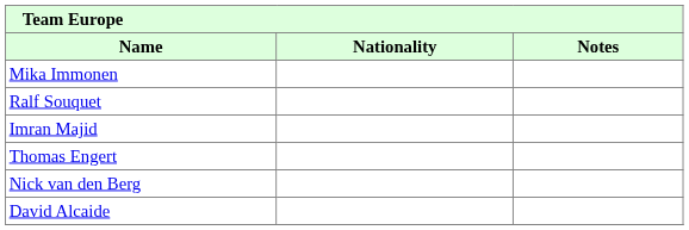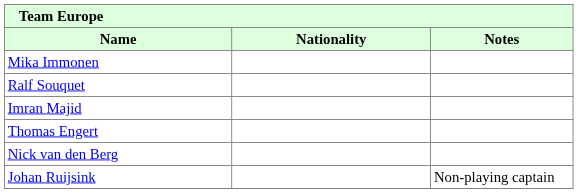- row: David Alcaide
+ row: Johan Ruijsink | Non-playing captain
